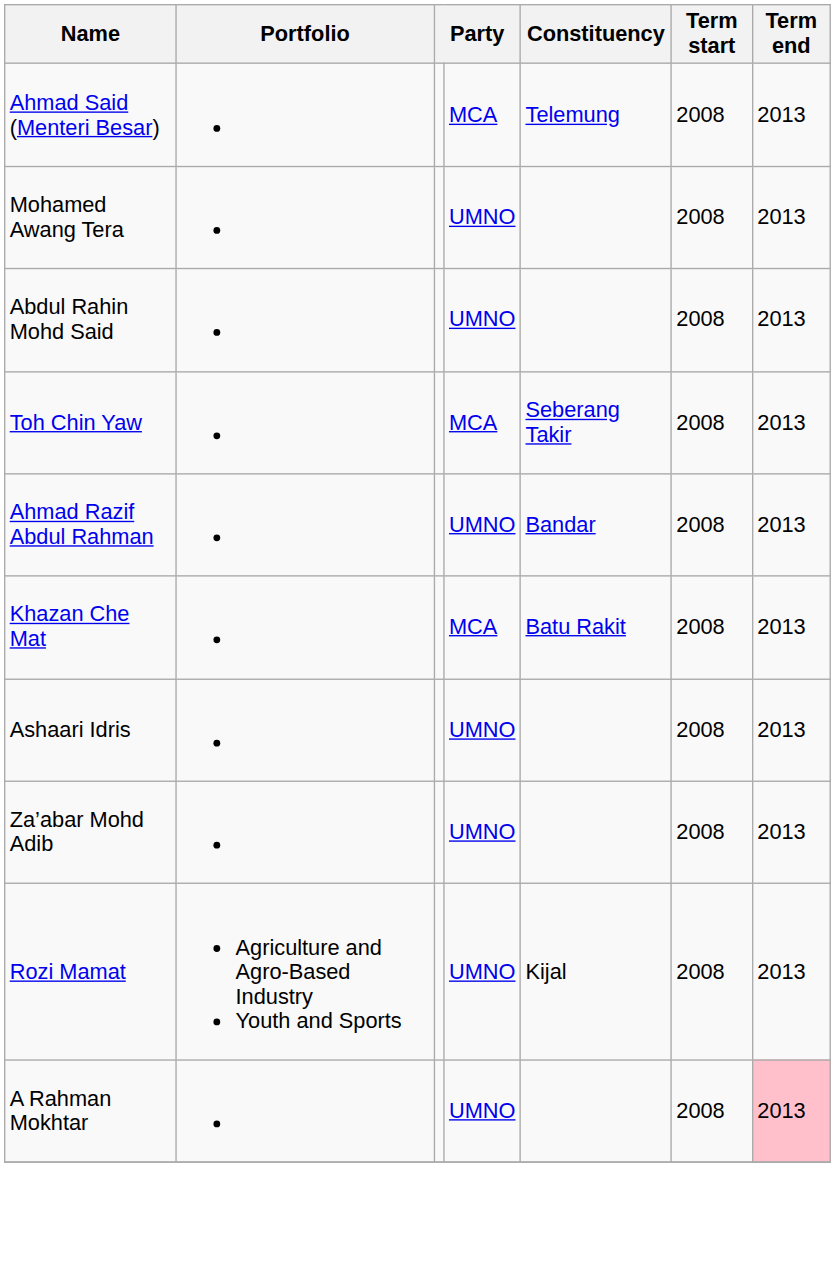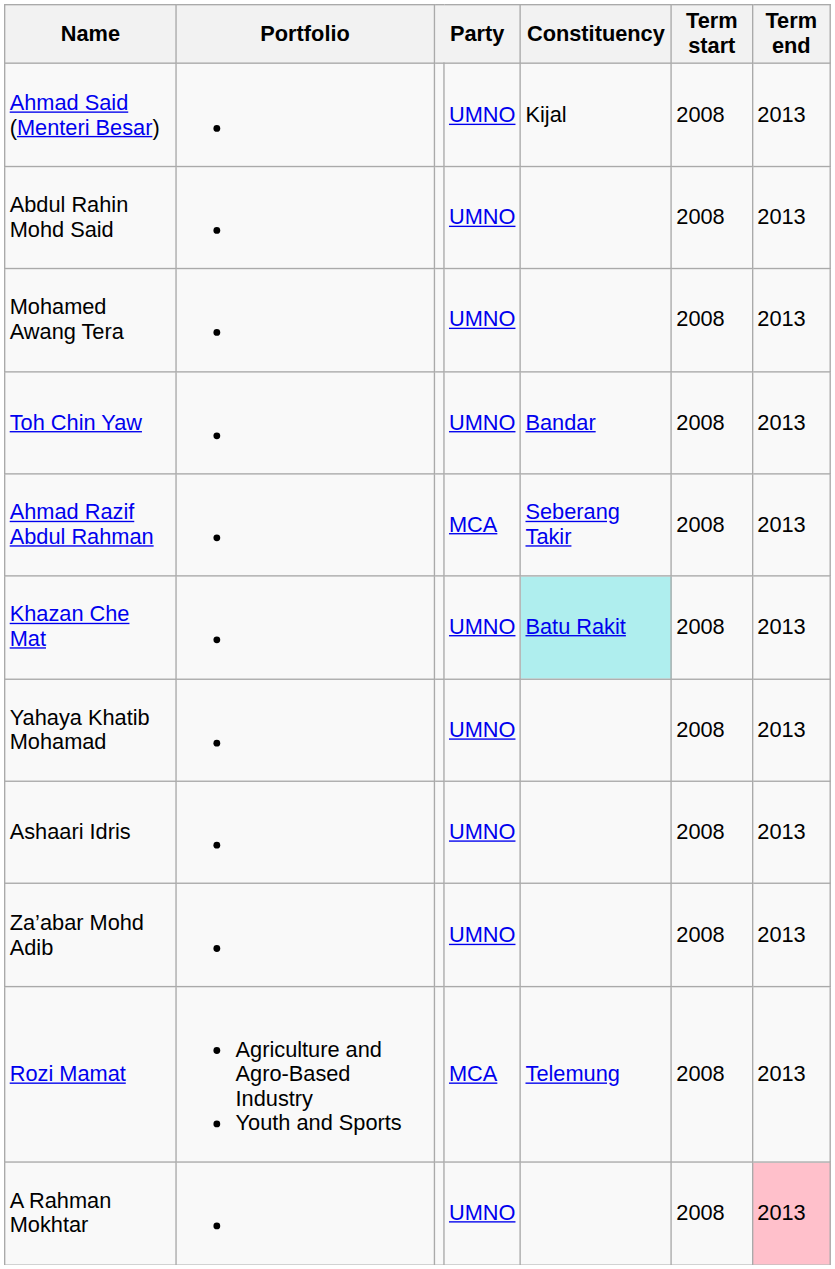Ahmad Said (Menteri Besar) | column 4: MCA -> UMNO
Ahmad Said (Menteri Besar) | Constituency: Telemung -> Kijal
rows swapped: Mohamed Awang Tera <-> Abdul Rahin Mohd Said
Toh Chin Yaw | column 4: MCA -> UMNO
Toh Chin Yaw | Constituency: Seberang Takir -> Bandar
Ahmad Razif Abdul Rahman | column 4: UMNO -> MCA
Ahmad Razif Abdul Rahman | Constituency: Bandar -> Seberang Takir
Khazan Che Mat | column 4: MCA -> UMNO
Khazan Che Mat | Constituency: no background -> paleturquoise background
+ row: Yahaya Khatib Mohamad | UMNO | 2008 | 2013
Rozi Mamat | column 4: UMNO -> MCA
Rozi Mamat | Constituency: Kijal -> Telemung
